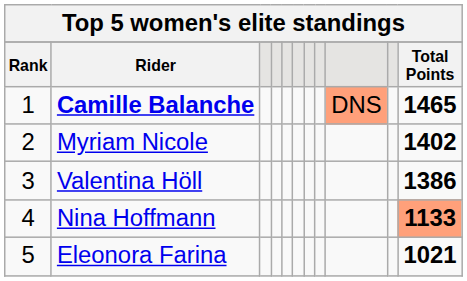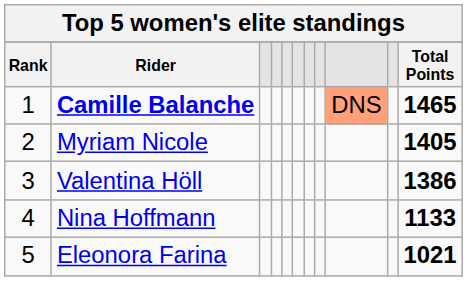Myriam Nicole | Total Points: 1402 -> 1405
Nina Hoffmann | Total Points: lightsalmon background -> no background
